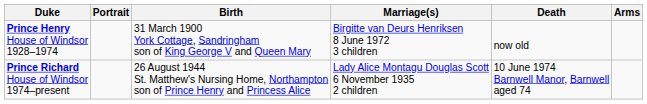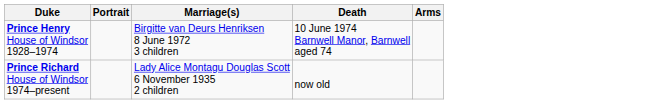- column: Birth | 31 March 1900 York Cottage, Sandringham son of King George V and Queen Mary | 26 August 1944 St. Matthew's Nursing Home, Northampton son of Prince Henry and Princess Alice
Prince Henry House of Windsor 1928–1974 | Death: now old -> 10 June 1974 Barnwell Manor, Barnwell aged 74
Prince Richard House of Windsor 1974–present | Death: 10 June 1974 Barnwell Manor, Barnwell aged 74 -> now old
